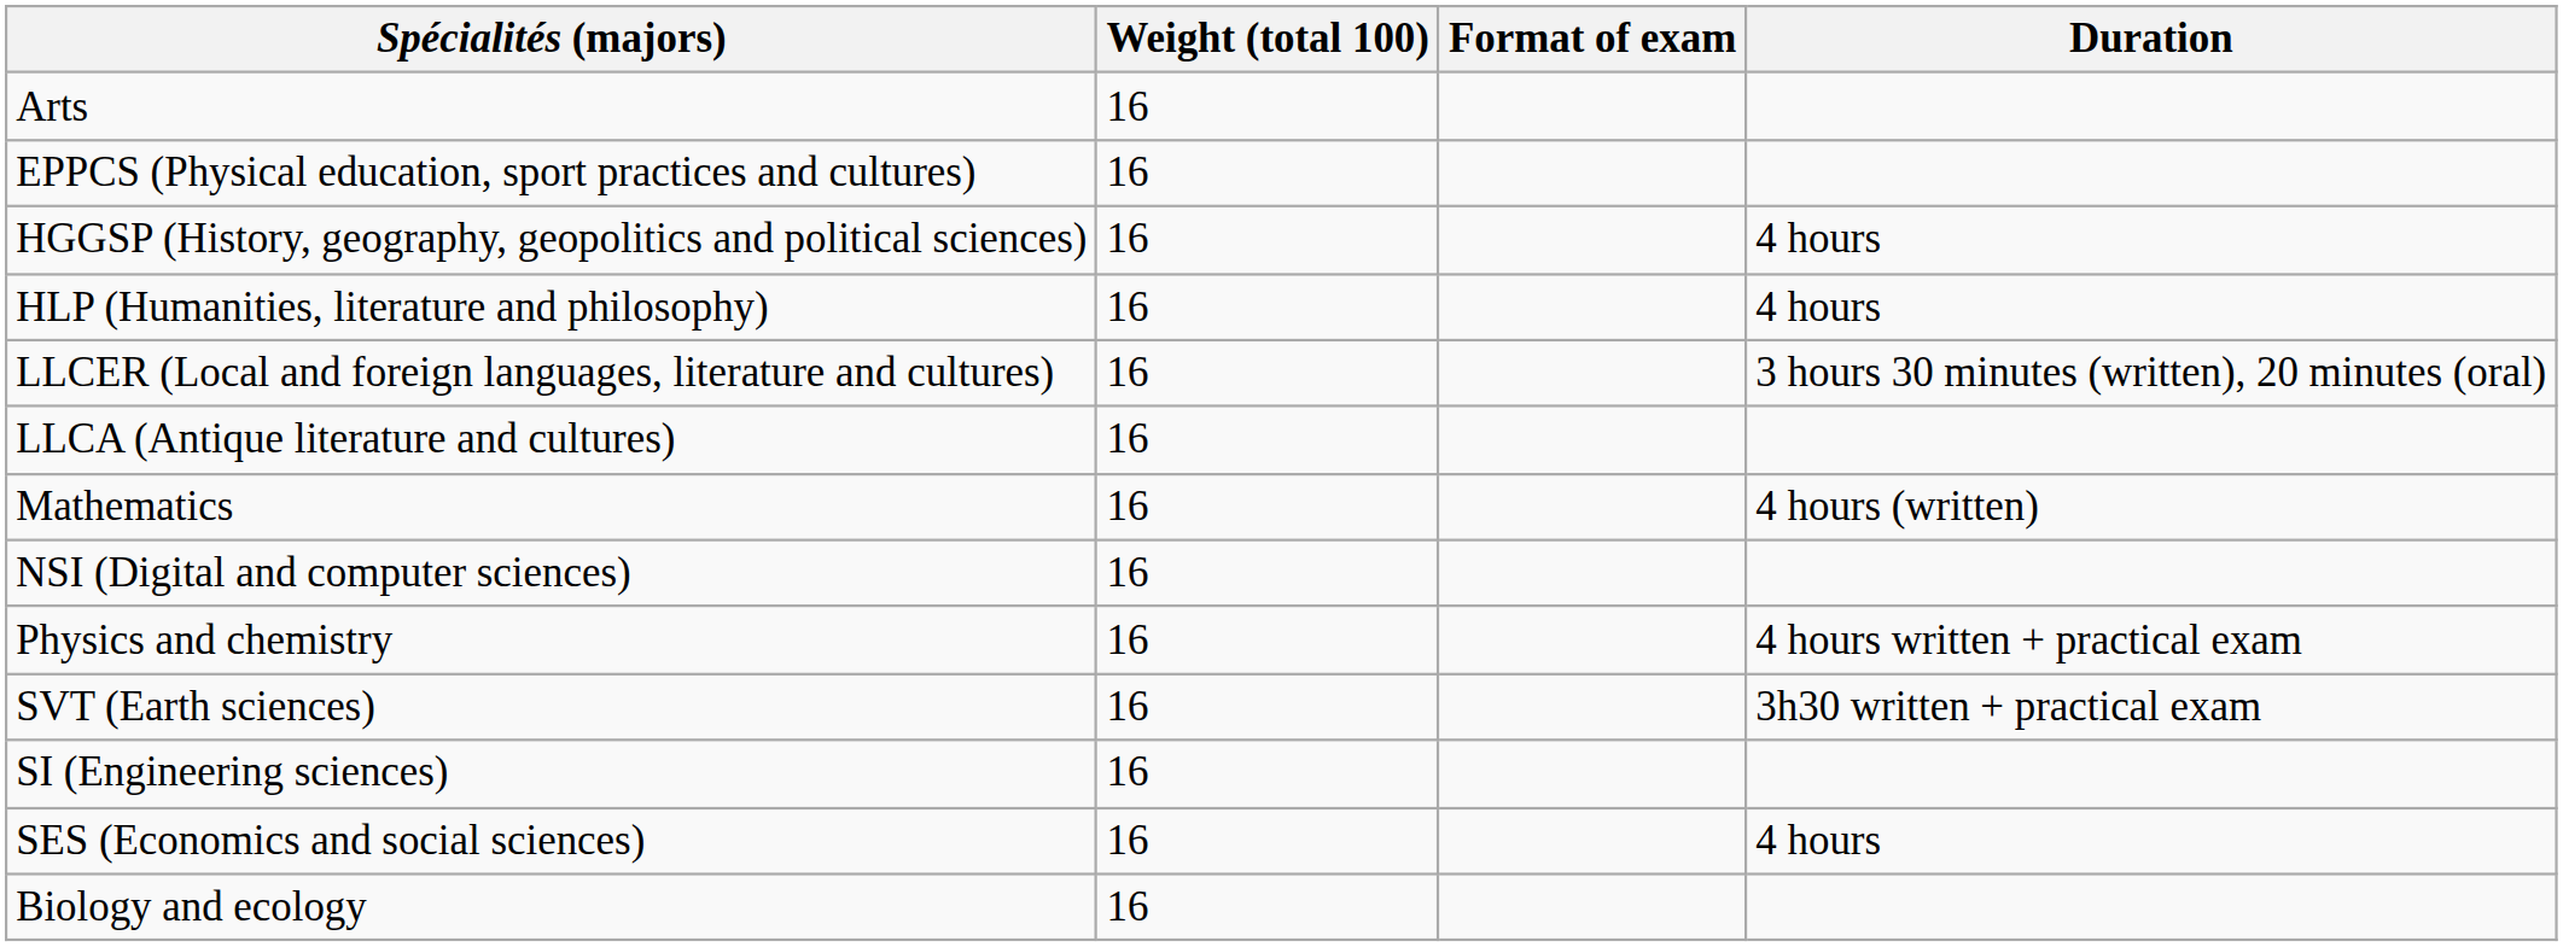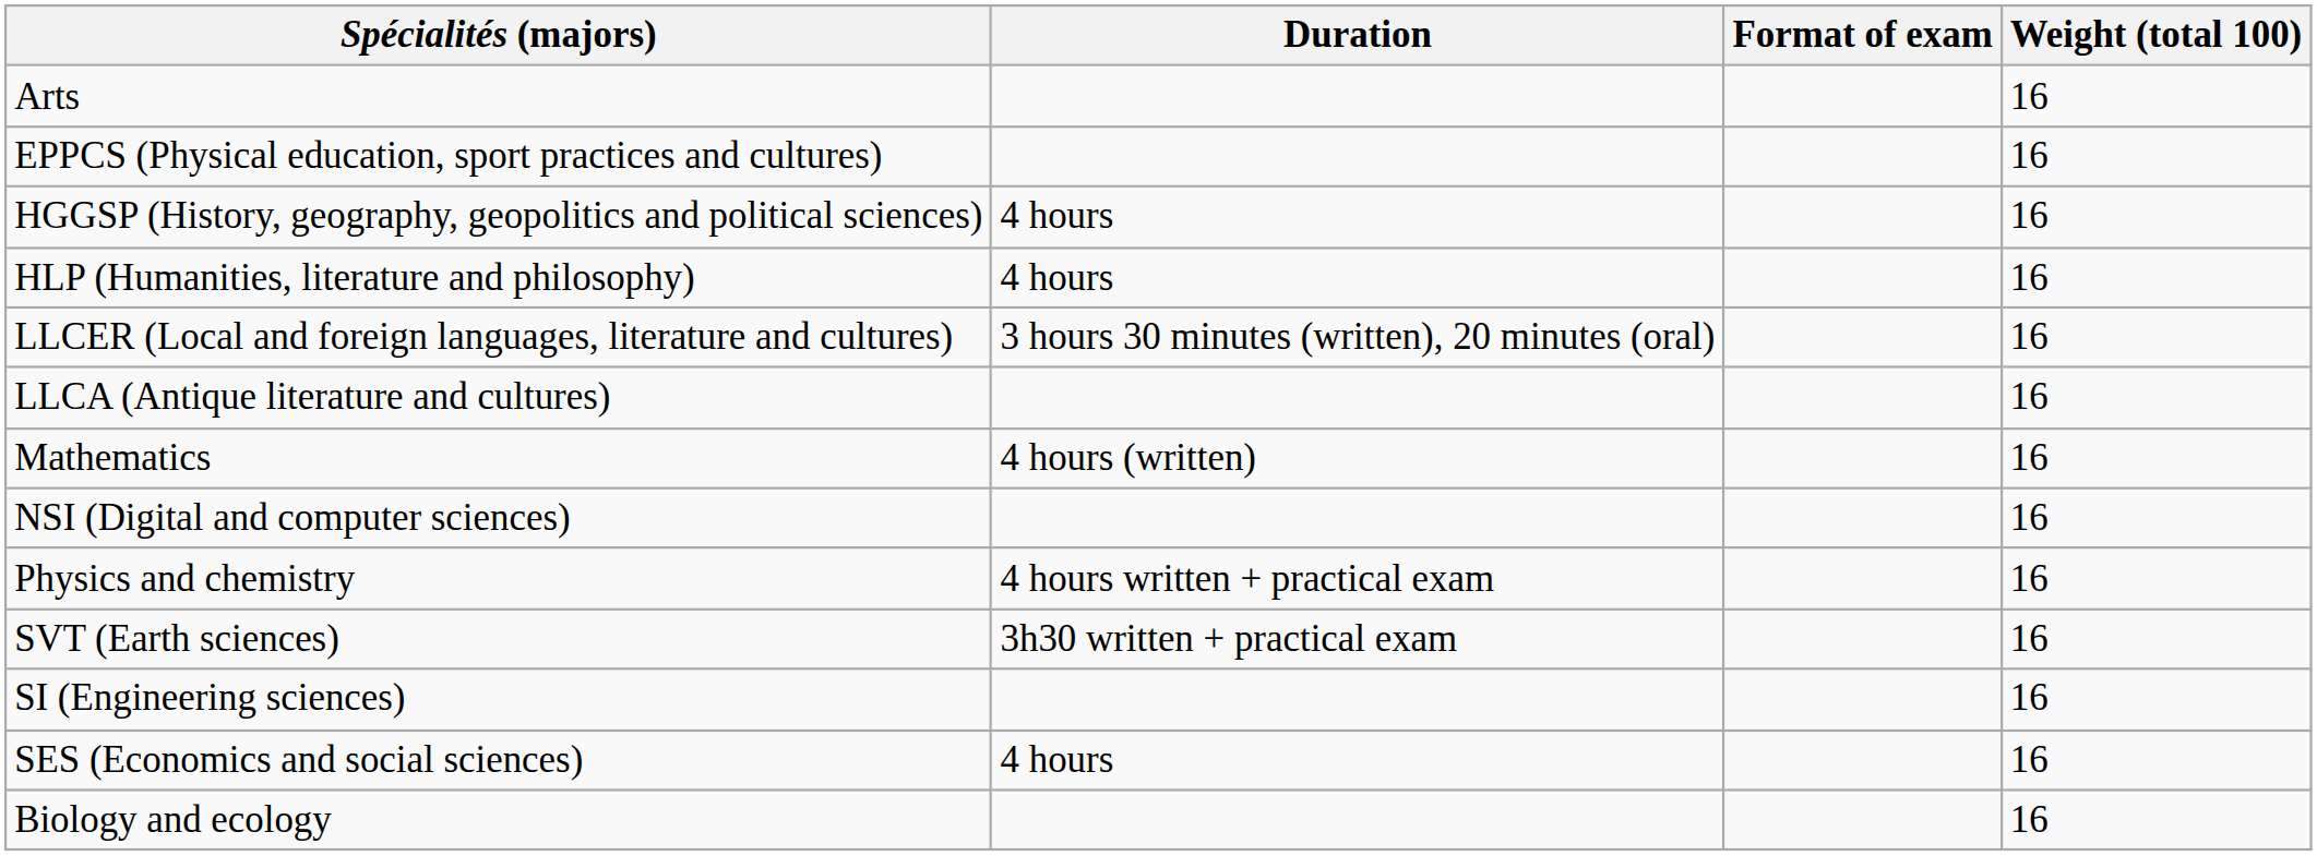columns swapped: Weight (total 100) <-> Duration
